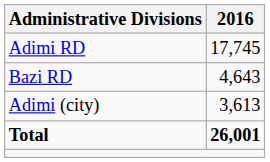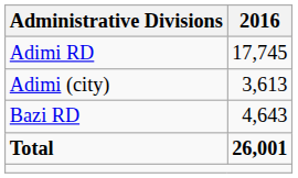rows swapped: Bazi RD <-> Adimi (city)
